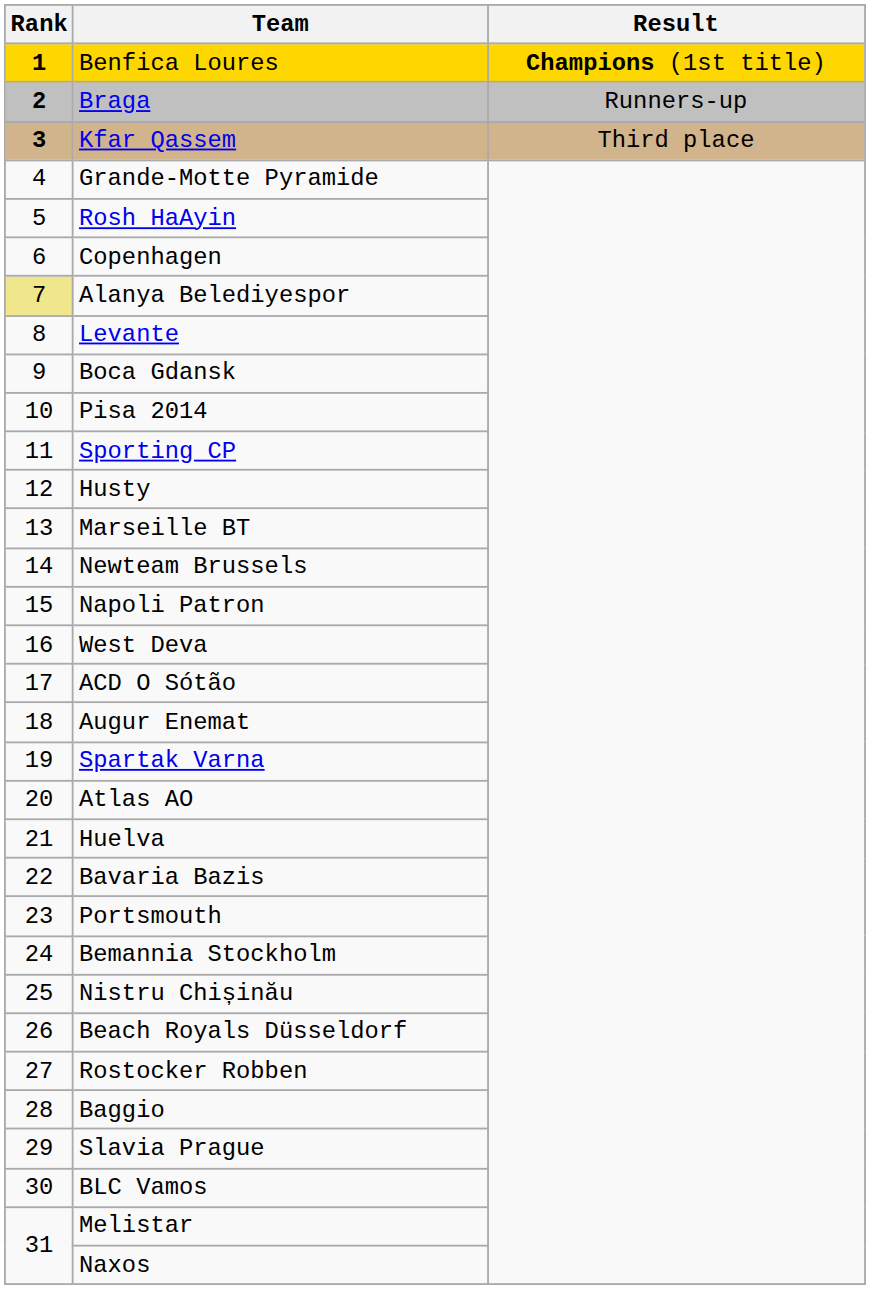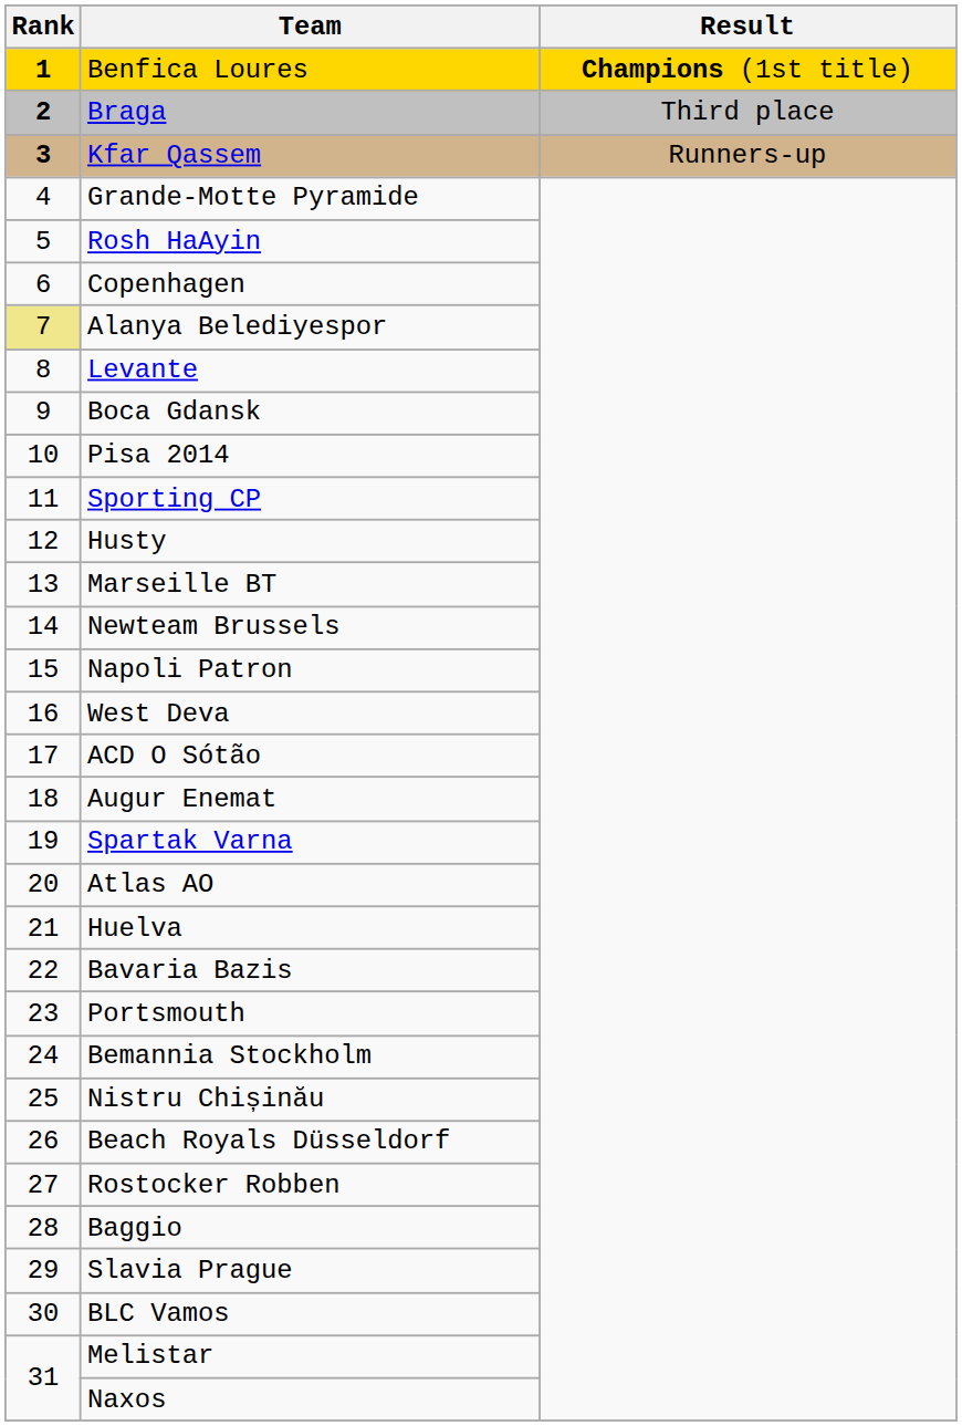Braga | Result: Runners-up -> Third place
Kfar Qassem | Result: Third place -> Runners-up
